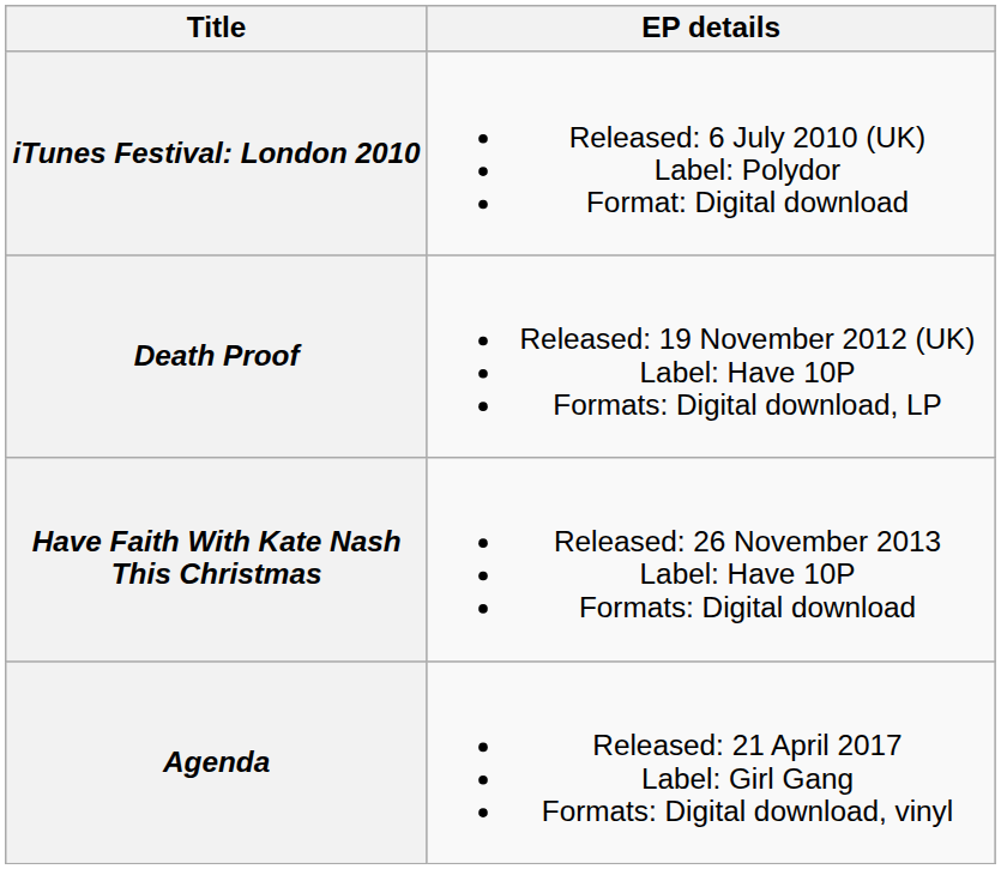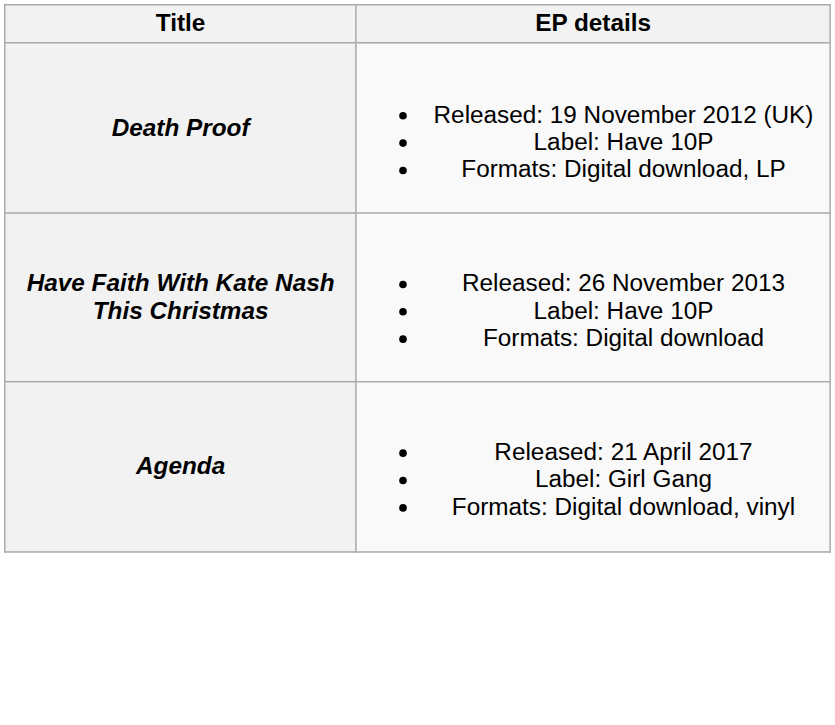- row: iTunes Festival: London 2010 | Released: 6 July 2010 (UK) Label: Polydor Format: Digital download
